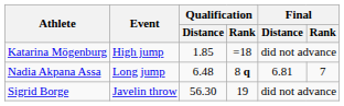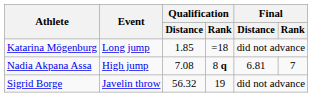Katarina Mögenburg | Event: High jump -> Long jump
Nadia Akpana Assa | Event: Long jump -> High jump
Nadia Akpana Assa | Qualification / Distance: 6.48 -> 7.08
Sigrid Borge | Qualification / Distance: 56.30 -> 56.32
